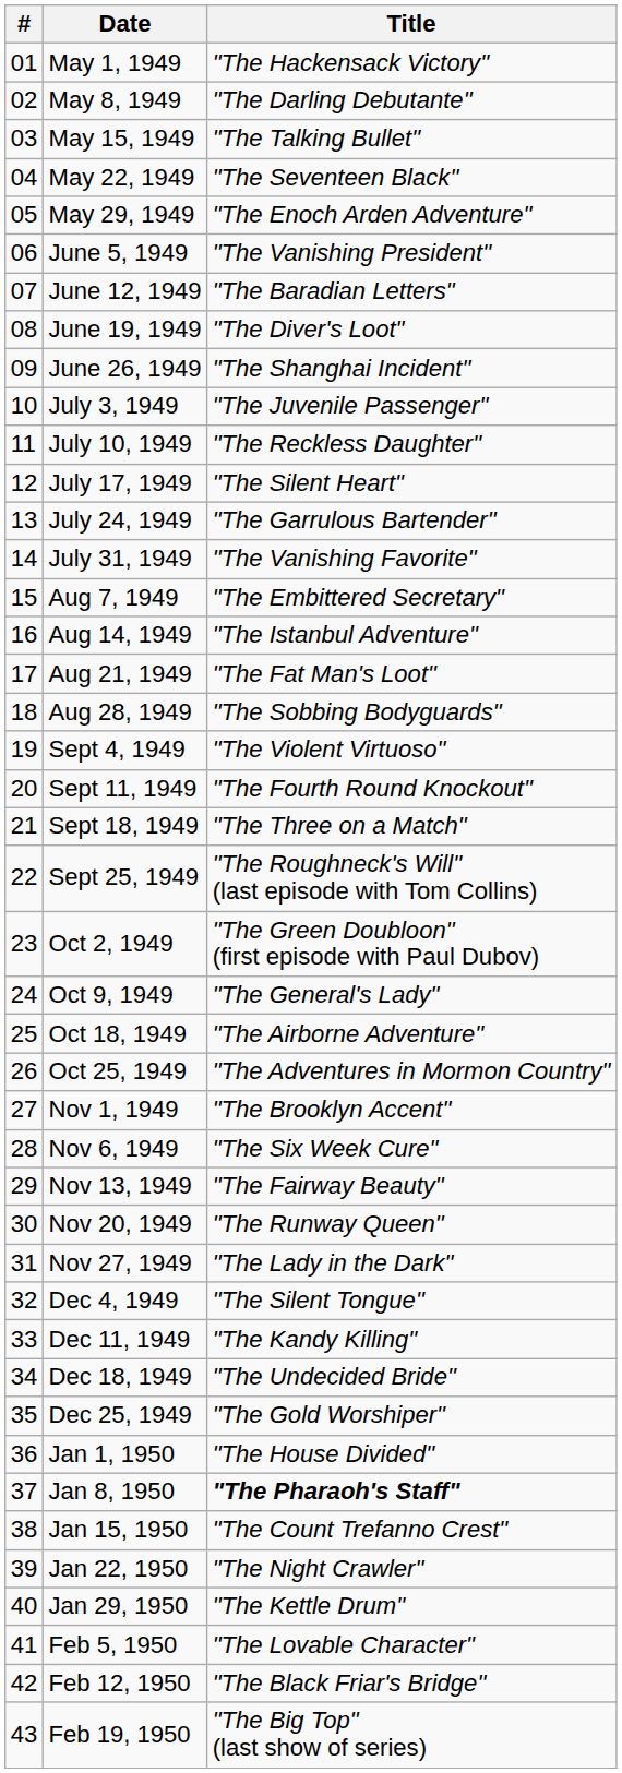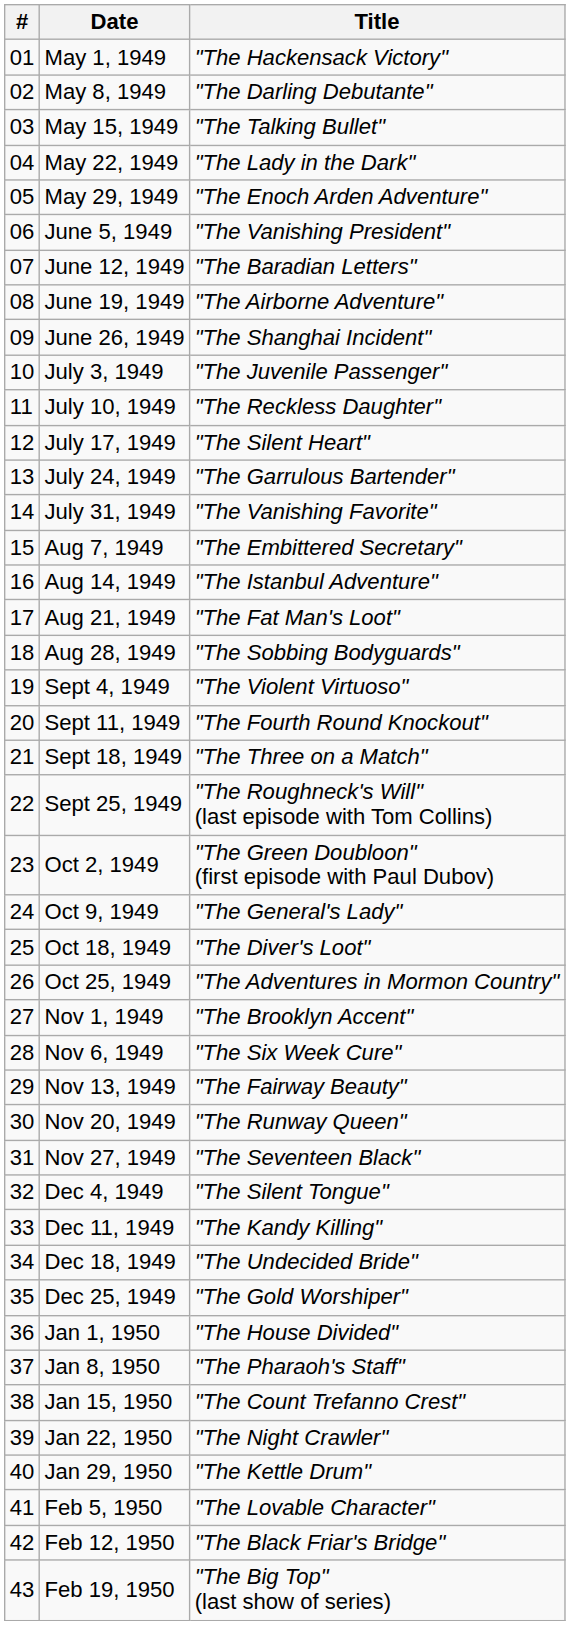May 22, 1949 | Title: "The Seventeen Black" -> "The Lady in the Dark"
June 19, 1949 | Title: "The Diver's Loot" -> "The Airborne Adventure"
Oct 18, 1949 | Title: "The Airborne Adventure" -> "The Diver's Loot"
Nov 27, 1949 | Title: "The Lady in the Dark" -> "The Seventeen Black"
Jan 8, 1950 | Title: bold -> normal
